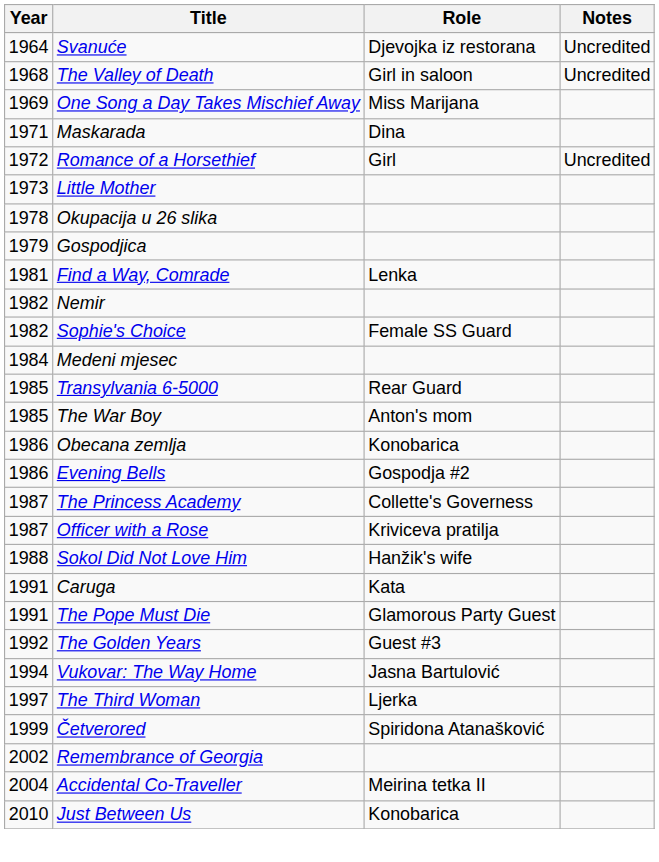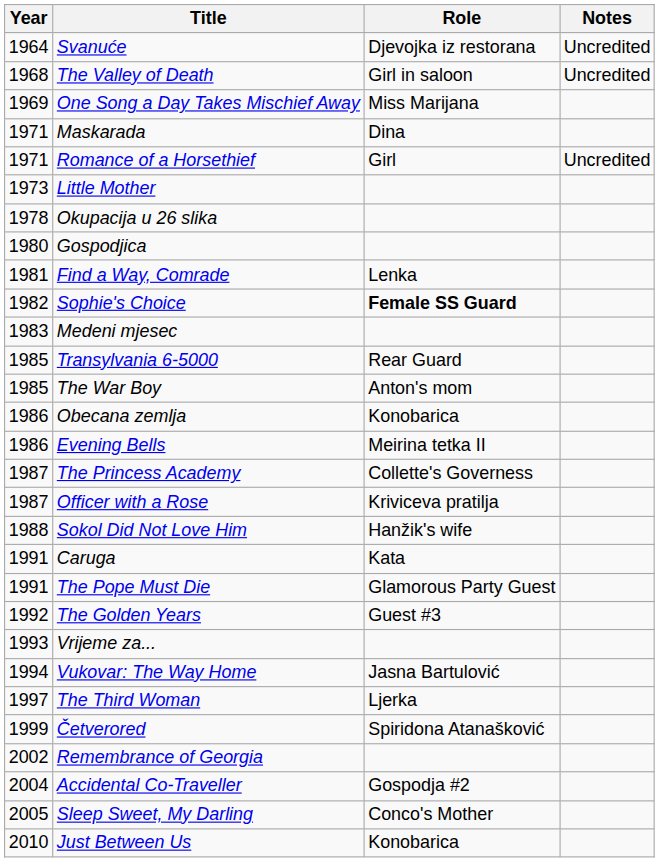Romance of a Horsethief | Year: 1972 -> 1971
Gospodjica | Year: 1979 -> 1980
- row: 1982 | Nemir
Sophie's Choice | Role: normal -> bold
Medeni mjesec | Year: 1984 -> 1983
Evening Bells | Role: Gospodja #2 -> Meirina tetka II
+ row: 1993 | Vrijeme za...
Accidental Co-Traveller | Role: Meirina tetka II -> Gospodja #2
+ row: 2005 | Sleep Sweet, My Darling | Conco's Mother
